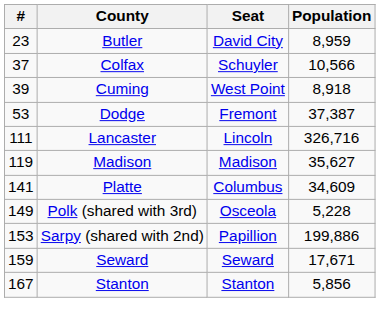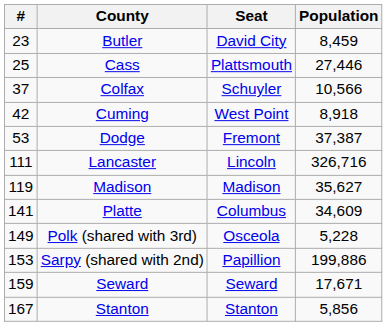Butler | Population: 8,959 -> 8,459
+ row: 25 | Cass | Plattsmouth | 27,446
Cuming | #: 39 -> 42
